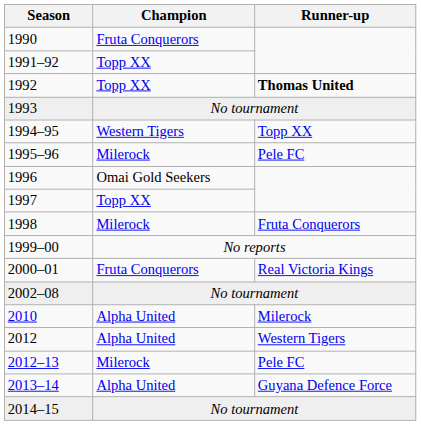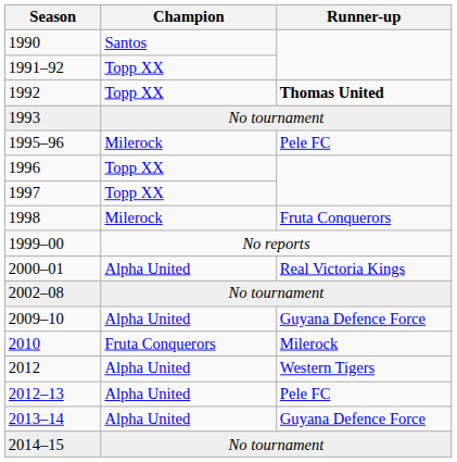1990 | Champion: Fruta Conquerors -> Santos
- row: 1994–95 | Western Tigers | Topp XX
1996 | Champion: Omai Gold Seekers -> Topp XX
2000–01 | Champion: Fruta Conquerors -> Alpha United
+ row: 2009–10 | Alpha United | Guyana Defence Force
2010 | Champion: Alpha United -> Fruta Conquerors
2012–13 | Champion: Milerock -> Alpha United
